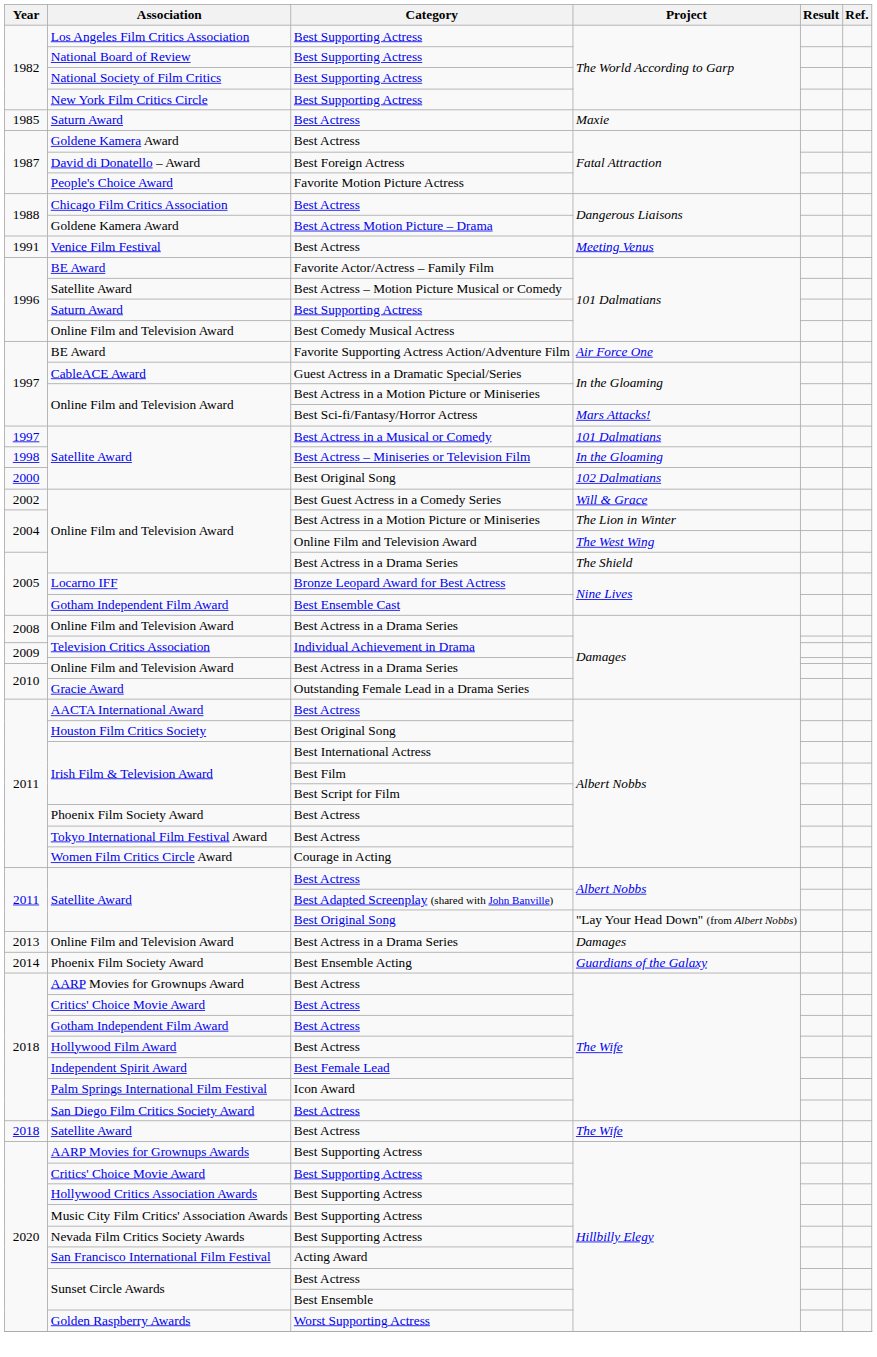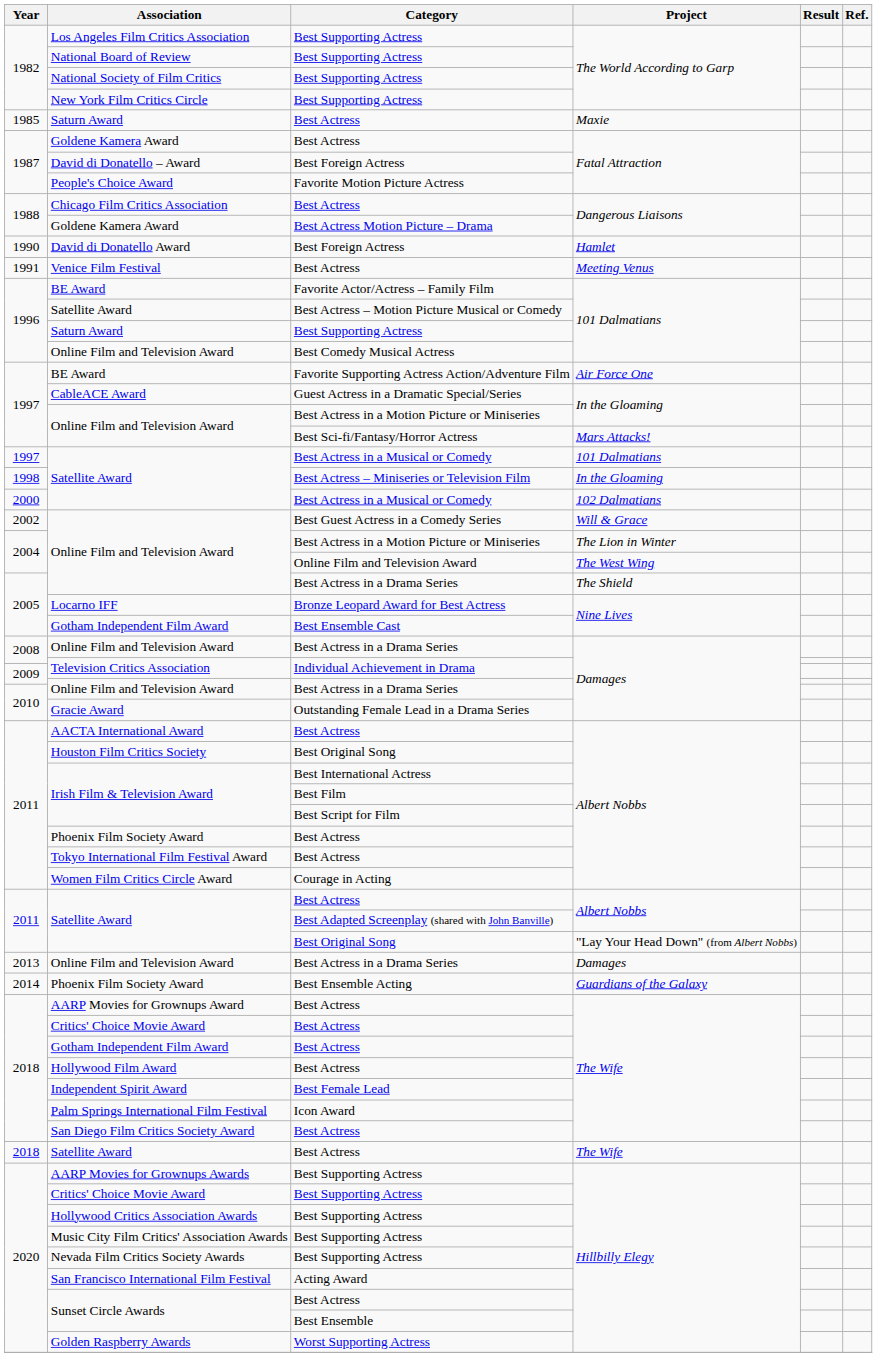+ row: 1990 | David di Donatello Award | Best Foreign Actress | Hamlet
2000 / Satellite Award | Category: Best Original Song -> Best Actress in a Musical or Comedy
